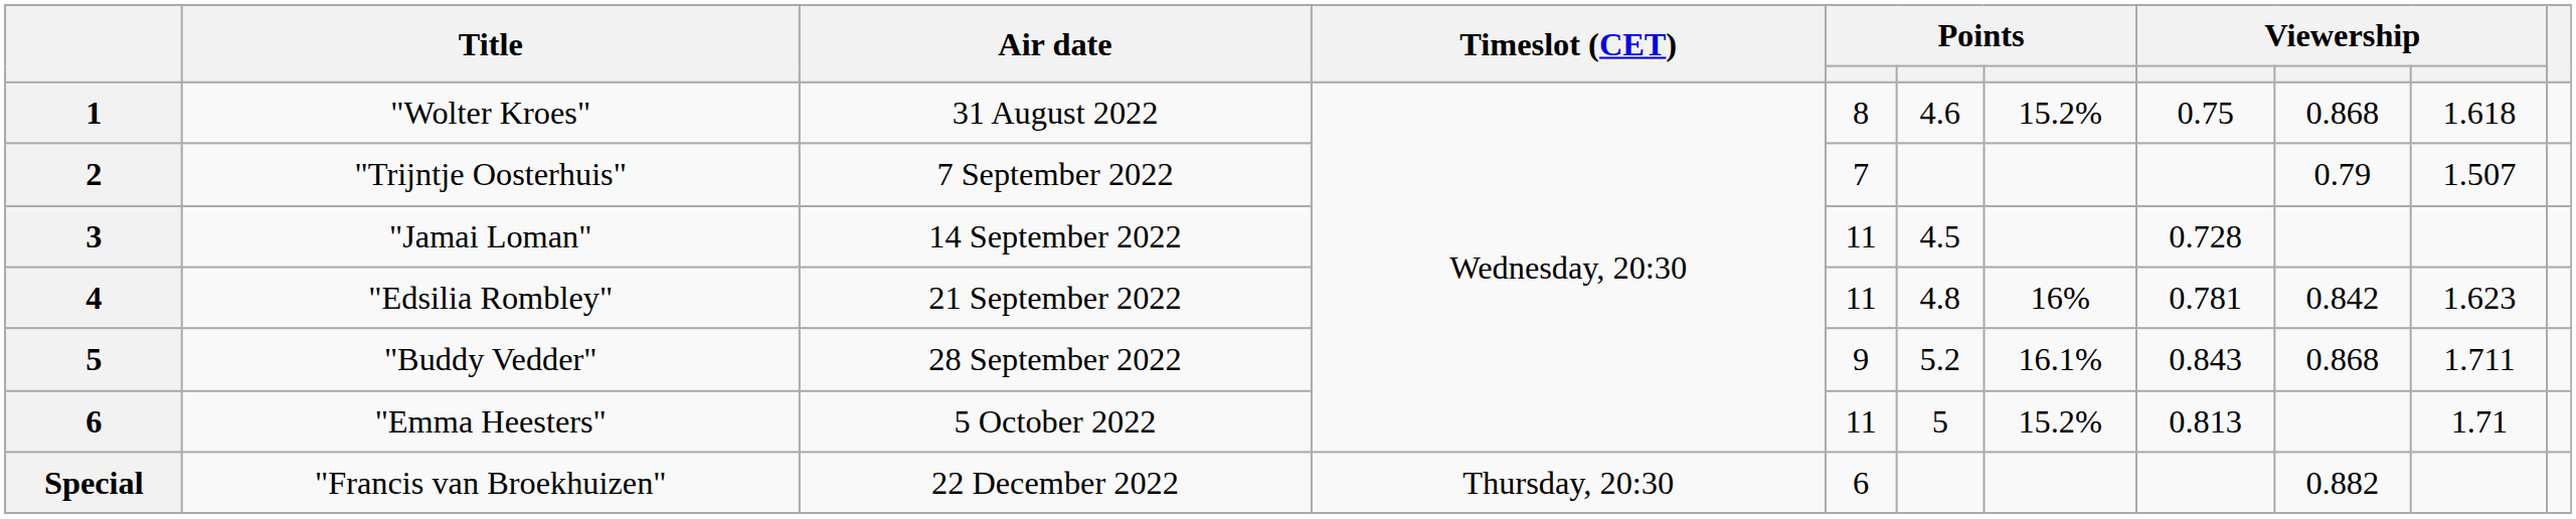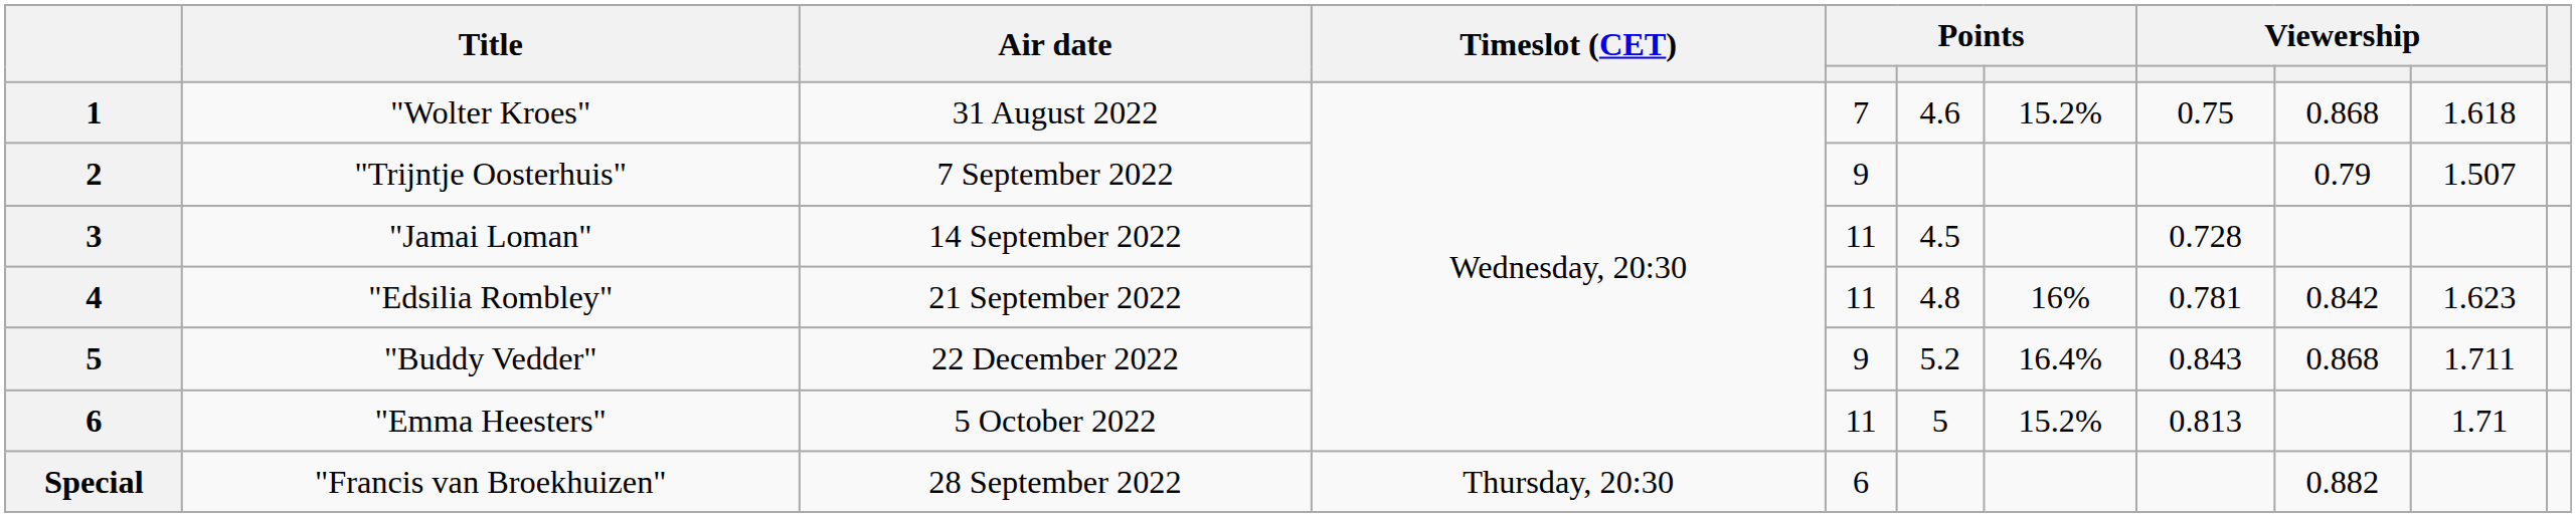"Wolter Kroes" | column 5: 8 -> 7
"Trijntje Oosterhuis" | column 5: 7 -> 9
"Buddy Vedder" | Air date: 28 September 2022 -> 22 December 2022
"Buddy Vedder" | column 7: 16.1% -> 16.4%
"Francis van Broekhuizen" | Air date: 22 December 2022 -> 28 September 2022
